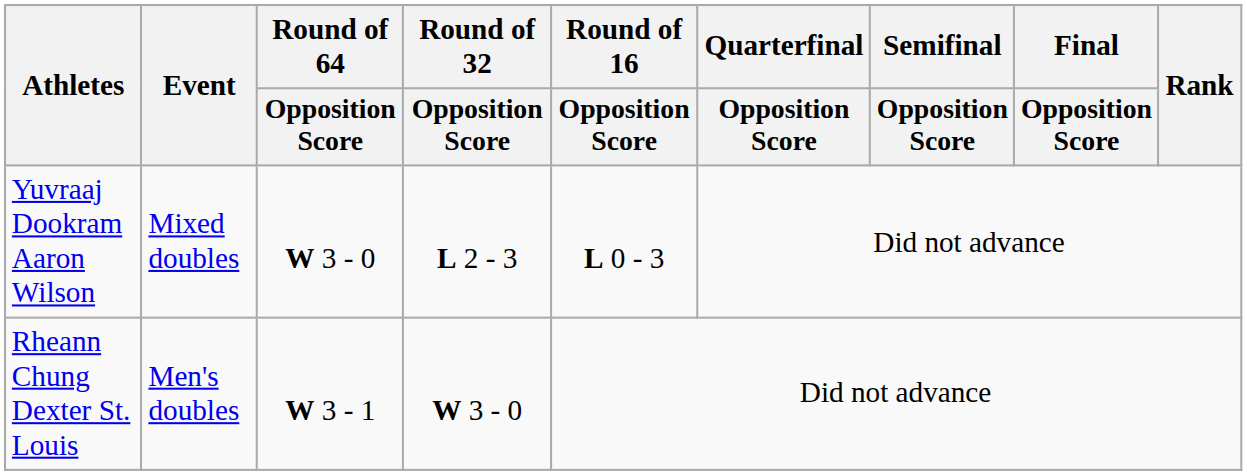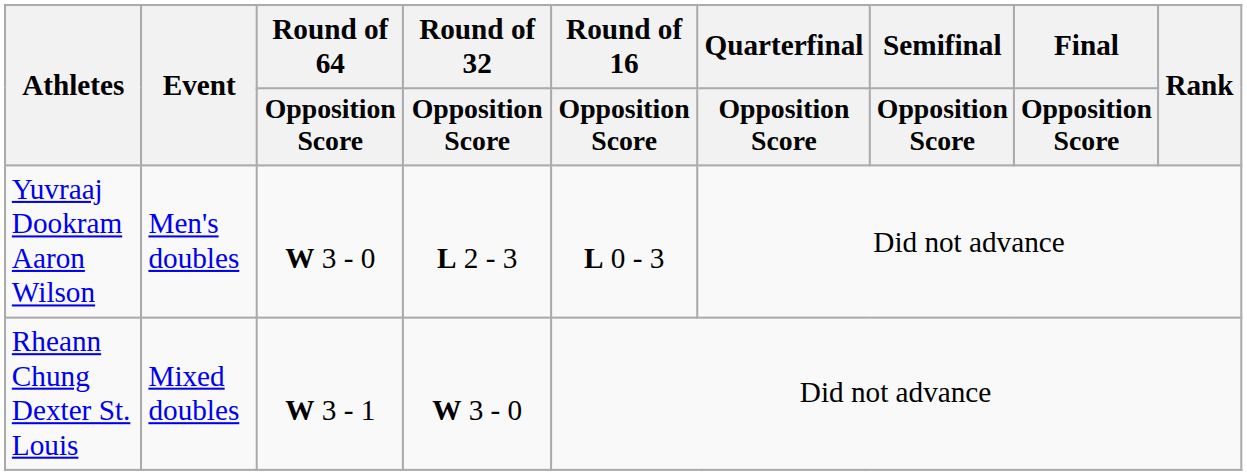Yuvraaj Dookram Aaron Wilson | Event: Mixed doubles -> Men's doubles
Rheann Chung Dexter St. Louis | Event: Men's doubles -> Mixed doubles
